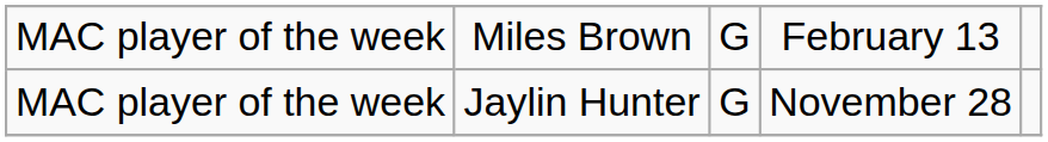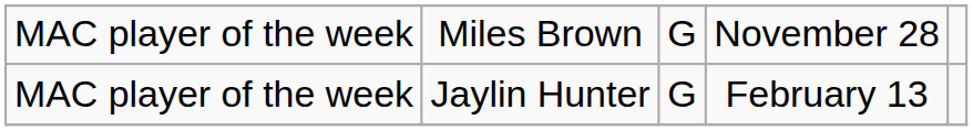Miles Brown | column 4: February 13 -> November 28
Jaylin Hunter | column 4: November 28 -> February 13
